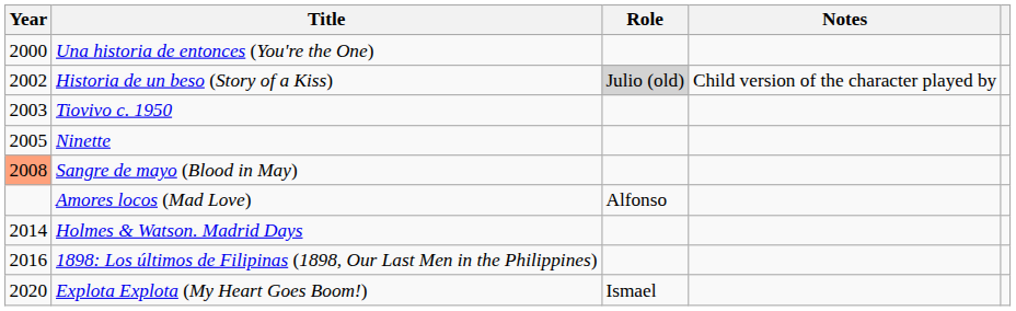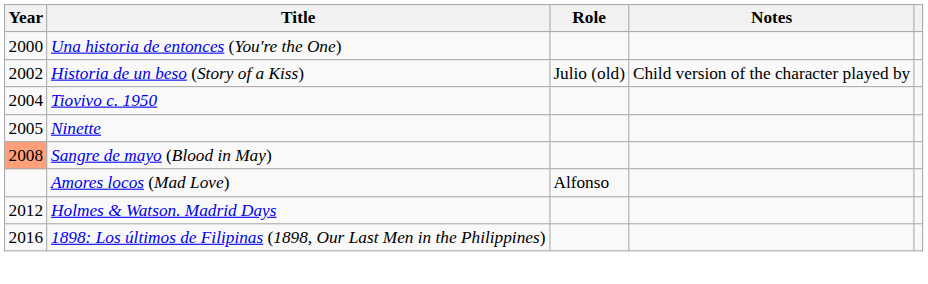Historia de un beso (Story of a Kiss) | Role: lightgrey background -> no background
Tiovivo c. 1950 | Year: 2003 -> 2004
Holmes & Watson. Madrid Days | Year: 2014 -> 2012
- row: 2020 | Explota Explota (My Heart Goes Boom!) | Ismael
